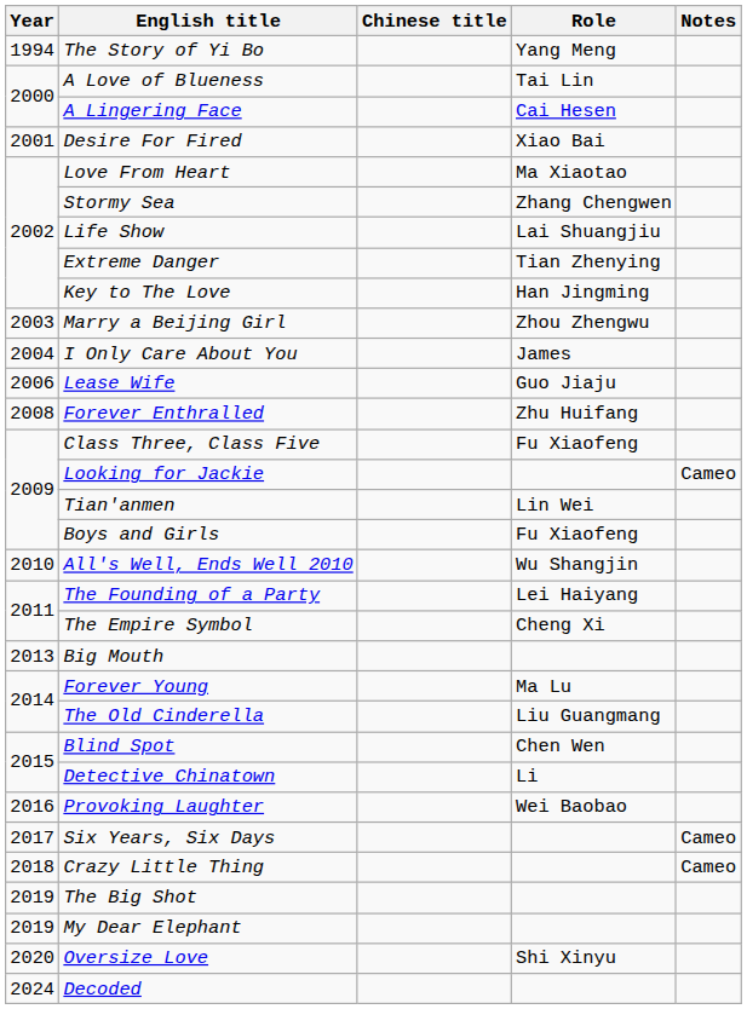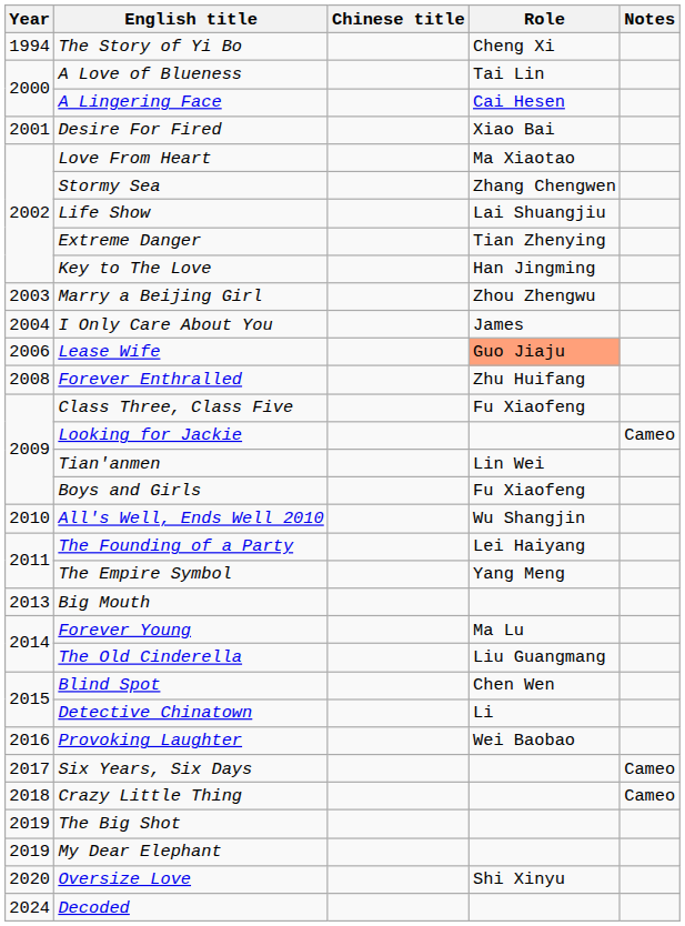The Story of Yi Bo | Role: Yang Meng -> Cheng Xi
Lease Wife | Role: no background -> lightsalmon background
The Empire Symbol | Role: Cheng Xi -> Yang Meng
